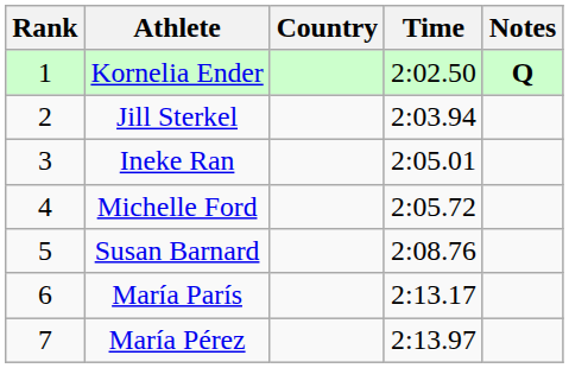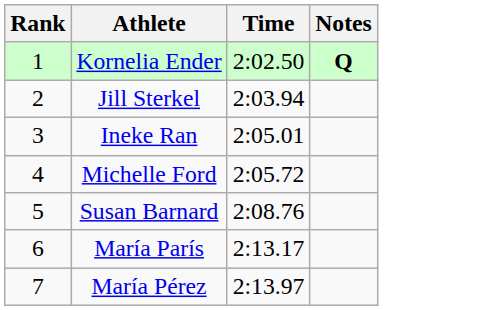- column: Country
